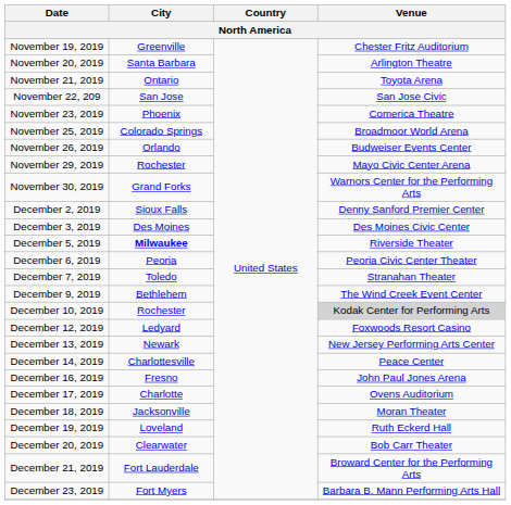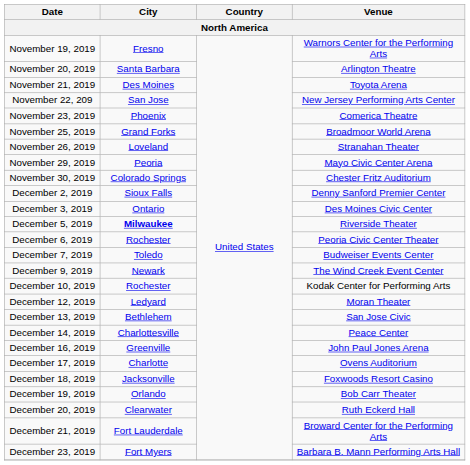November 19, 2019 | City: Greenville -> Fresno
November 19, 2019 | Venue: Chester Fritz Auditorium -> Warnors Center for the Performing Arts
November 21, 2019 | City: Ontario -> Des Moines
November 22, 209 | Venue: San Jose Civic -> New Jersey Performing Arts Center
November 25, 2019 | City: Colorado Springs -> Grand Forks
November 26, 2019 | City: Orlando -> Loveland
November 26, 2019 | Venue: Budweiser Events Center -> Stranahan Theater
November 29, 2019 | City: Rochester -> Peoria
November 30, 2019 | City: Grand Forks -> Colorado Springs
November 30, 2019 | Venue: Warnors Center for the Performing Arts -> Chester Fritz Auditorium
December 3, 2019 | City: Des Moines -> Ontario
December 6, 2019 | City: Peoria -> Rochester
December 7, 2019 | Venue: Stranahan Theater -> Budweiser Events Center
December 9, 2019 | City: Bethlehem -> Newark
December 10, 2019 | Venue: lightgrey background -> no background
December 12, 2019 | Venue: Foxwoods Resort Casino -> Moran Theater
December 13, 2019 | City: Newark -> Bethlehem
December 13, 2019 | Venue: New Jersey Performing Arts Center -> San Jose Civic
December 16, 2019 | City: Fresno -> Greenville
December 18, 2019 | Venue: Moran Theater -> Foxwoods Resort Casino
December 19, 2019 | City: Loveland -> Orlando
December 19, 2019 | Venue: Ruth Eckerd Hall -> Bob Carr Theater
December 20, 2019 | Venue: Bob Carr Theater -> Ruth Eckerd Hall
